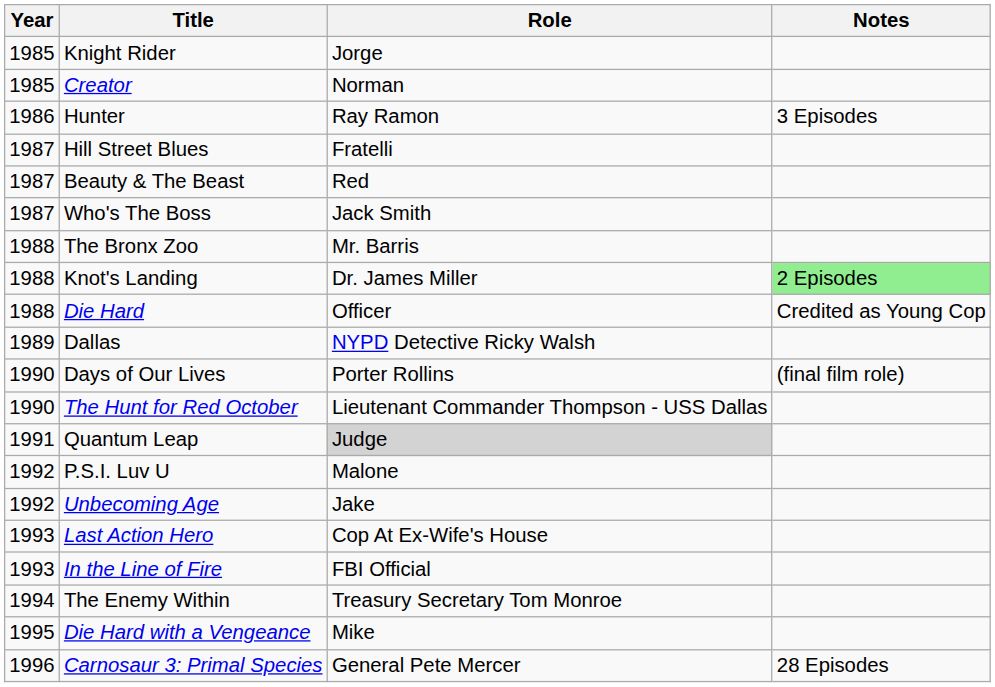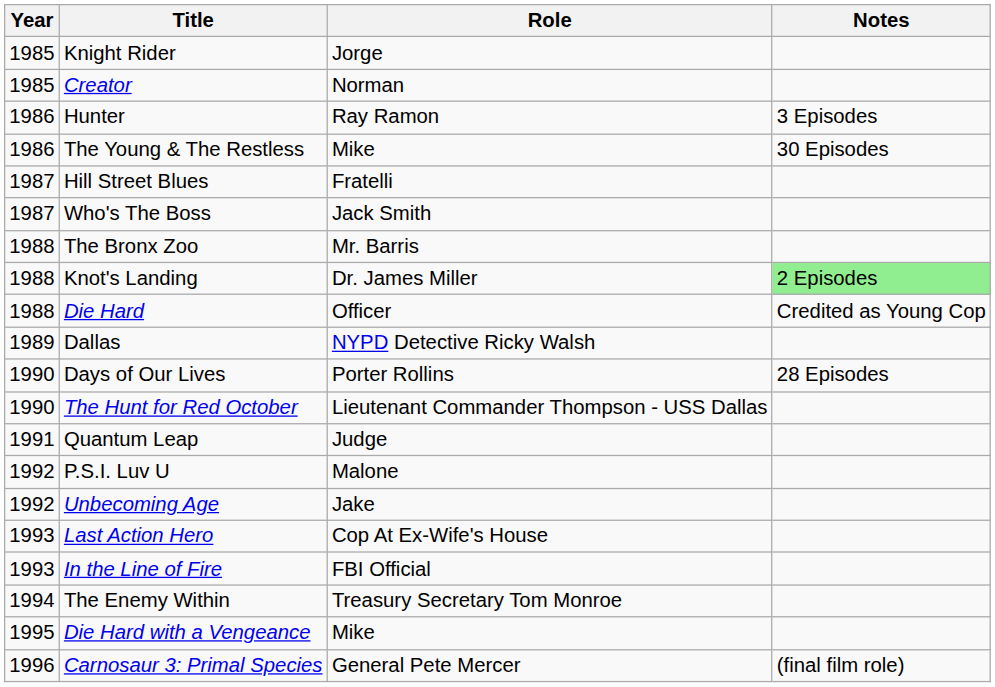+ row: 1986 | The Young & The Restless | Mike | 30 Episodes
- row: 1987 | Beauty & The Beast | Red
Days of Our Lives | Notes: (final film role) -> 28 Episodes
Quantum Leap | Role: lightgrey background -> no background
Carnosaur 3: Primal Species | Notes: 28 Episodes -> (final film role)
